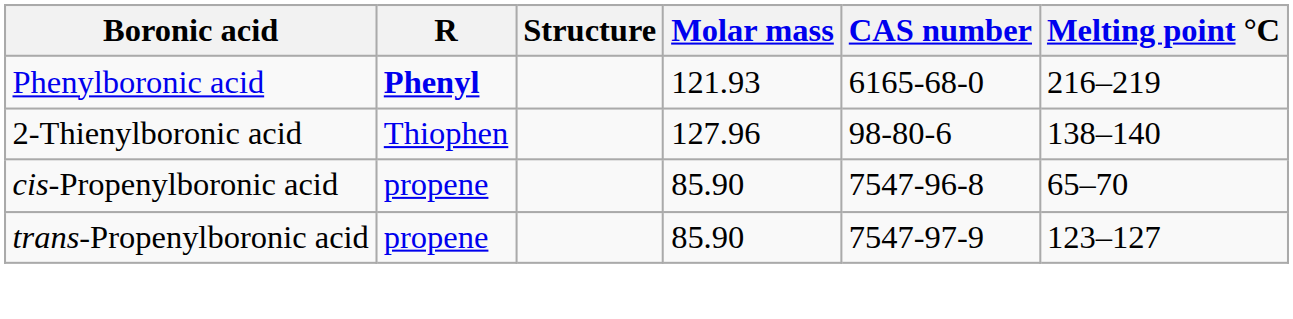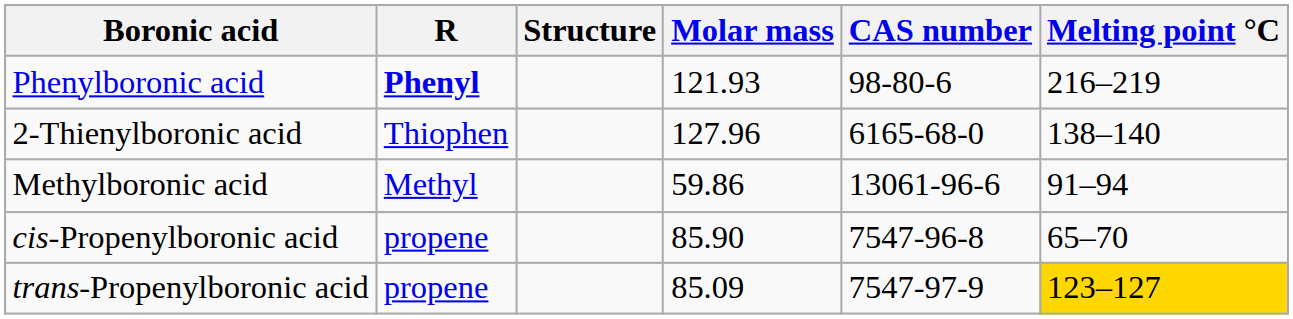Phenylboronic acid | CAS number: 6165-68-0 -> 98-80-6
2-Thienylboronic acid | CAS number: 98-80-6 -> 6165-68-0
+ row: Methylboronic acid | Methyl | 59.86 | 13061-96-6 | 91–94
trans-Propenylboronic acid | Molar mass: 85.90 -> 85.09
trans-Propenylboronic acid | Melting point °C: no background -> gold background
